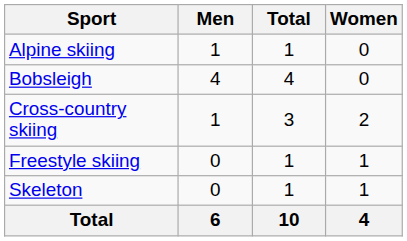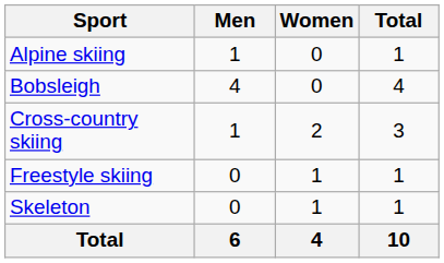columns swapped: Women <-> Total
